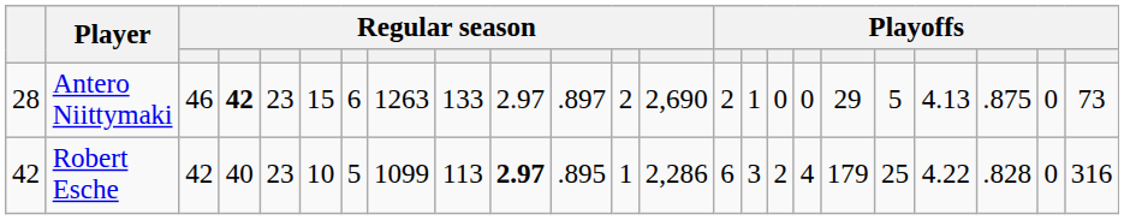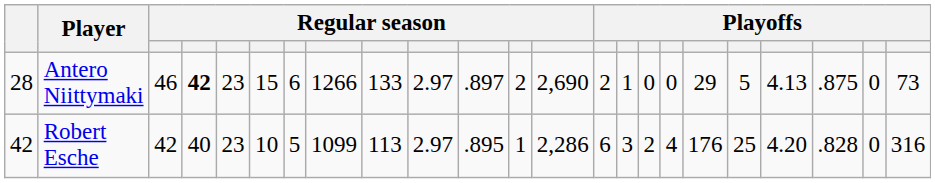Antero Niittymaki | column 8: 1263 -> 1266
Robert Esche | column 10: bold -> normal
Robert Esche | column 18: 179 -> 176
Robert Esche | column 20: 4.22 -> 4.20
